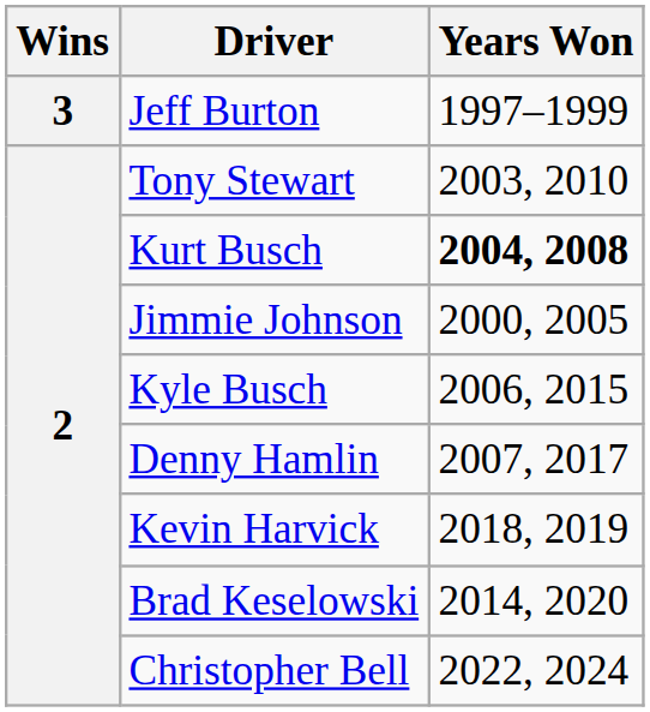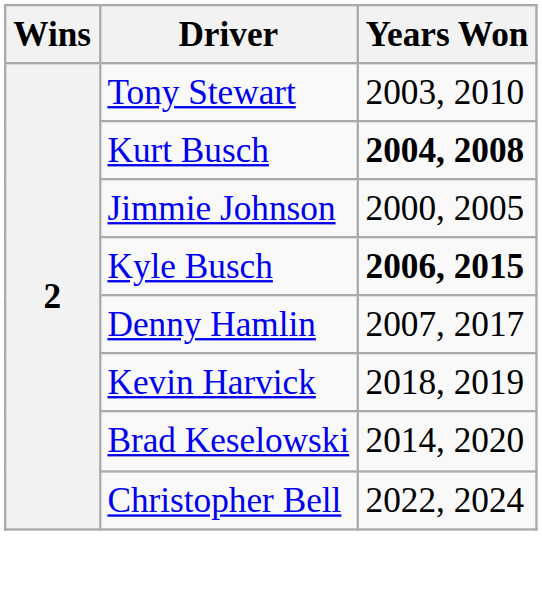- row: 3 | Jeff Burton | 1997–1999
Kyle Busch | Years Won: normal -> bold
